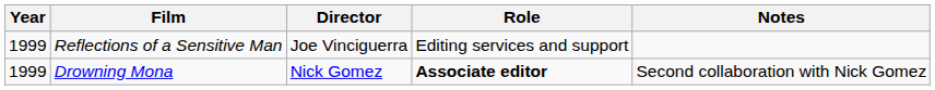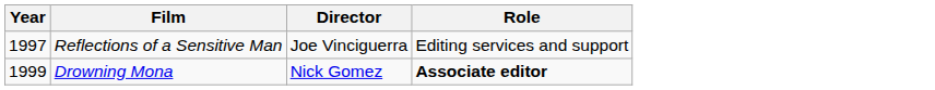- column: Notes | Second collaboration with Nick Gomez
Reflections of a Sensitive Man | Year: 1999 -> 1997
